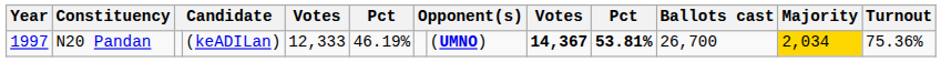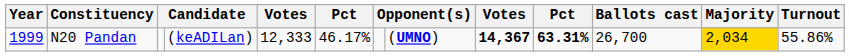N20 Pandan | Year: 1997 -> 1999
N20 Pandan | column 6: 46.19% -> 46.17%
N20 Pandan | column 10: 53.81% -> 63.31%
N20 Pandan | Turnout: 75.36% -> 55.86%
